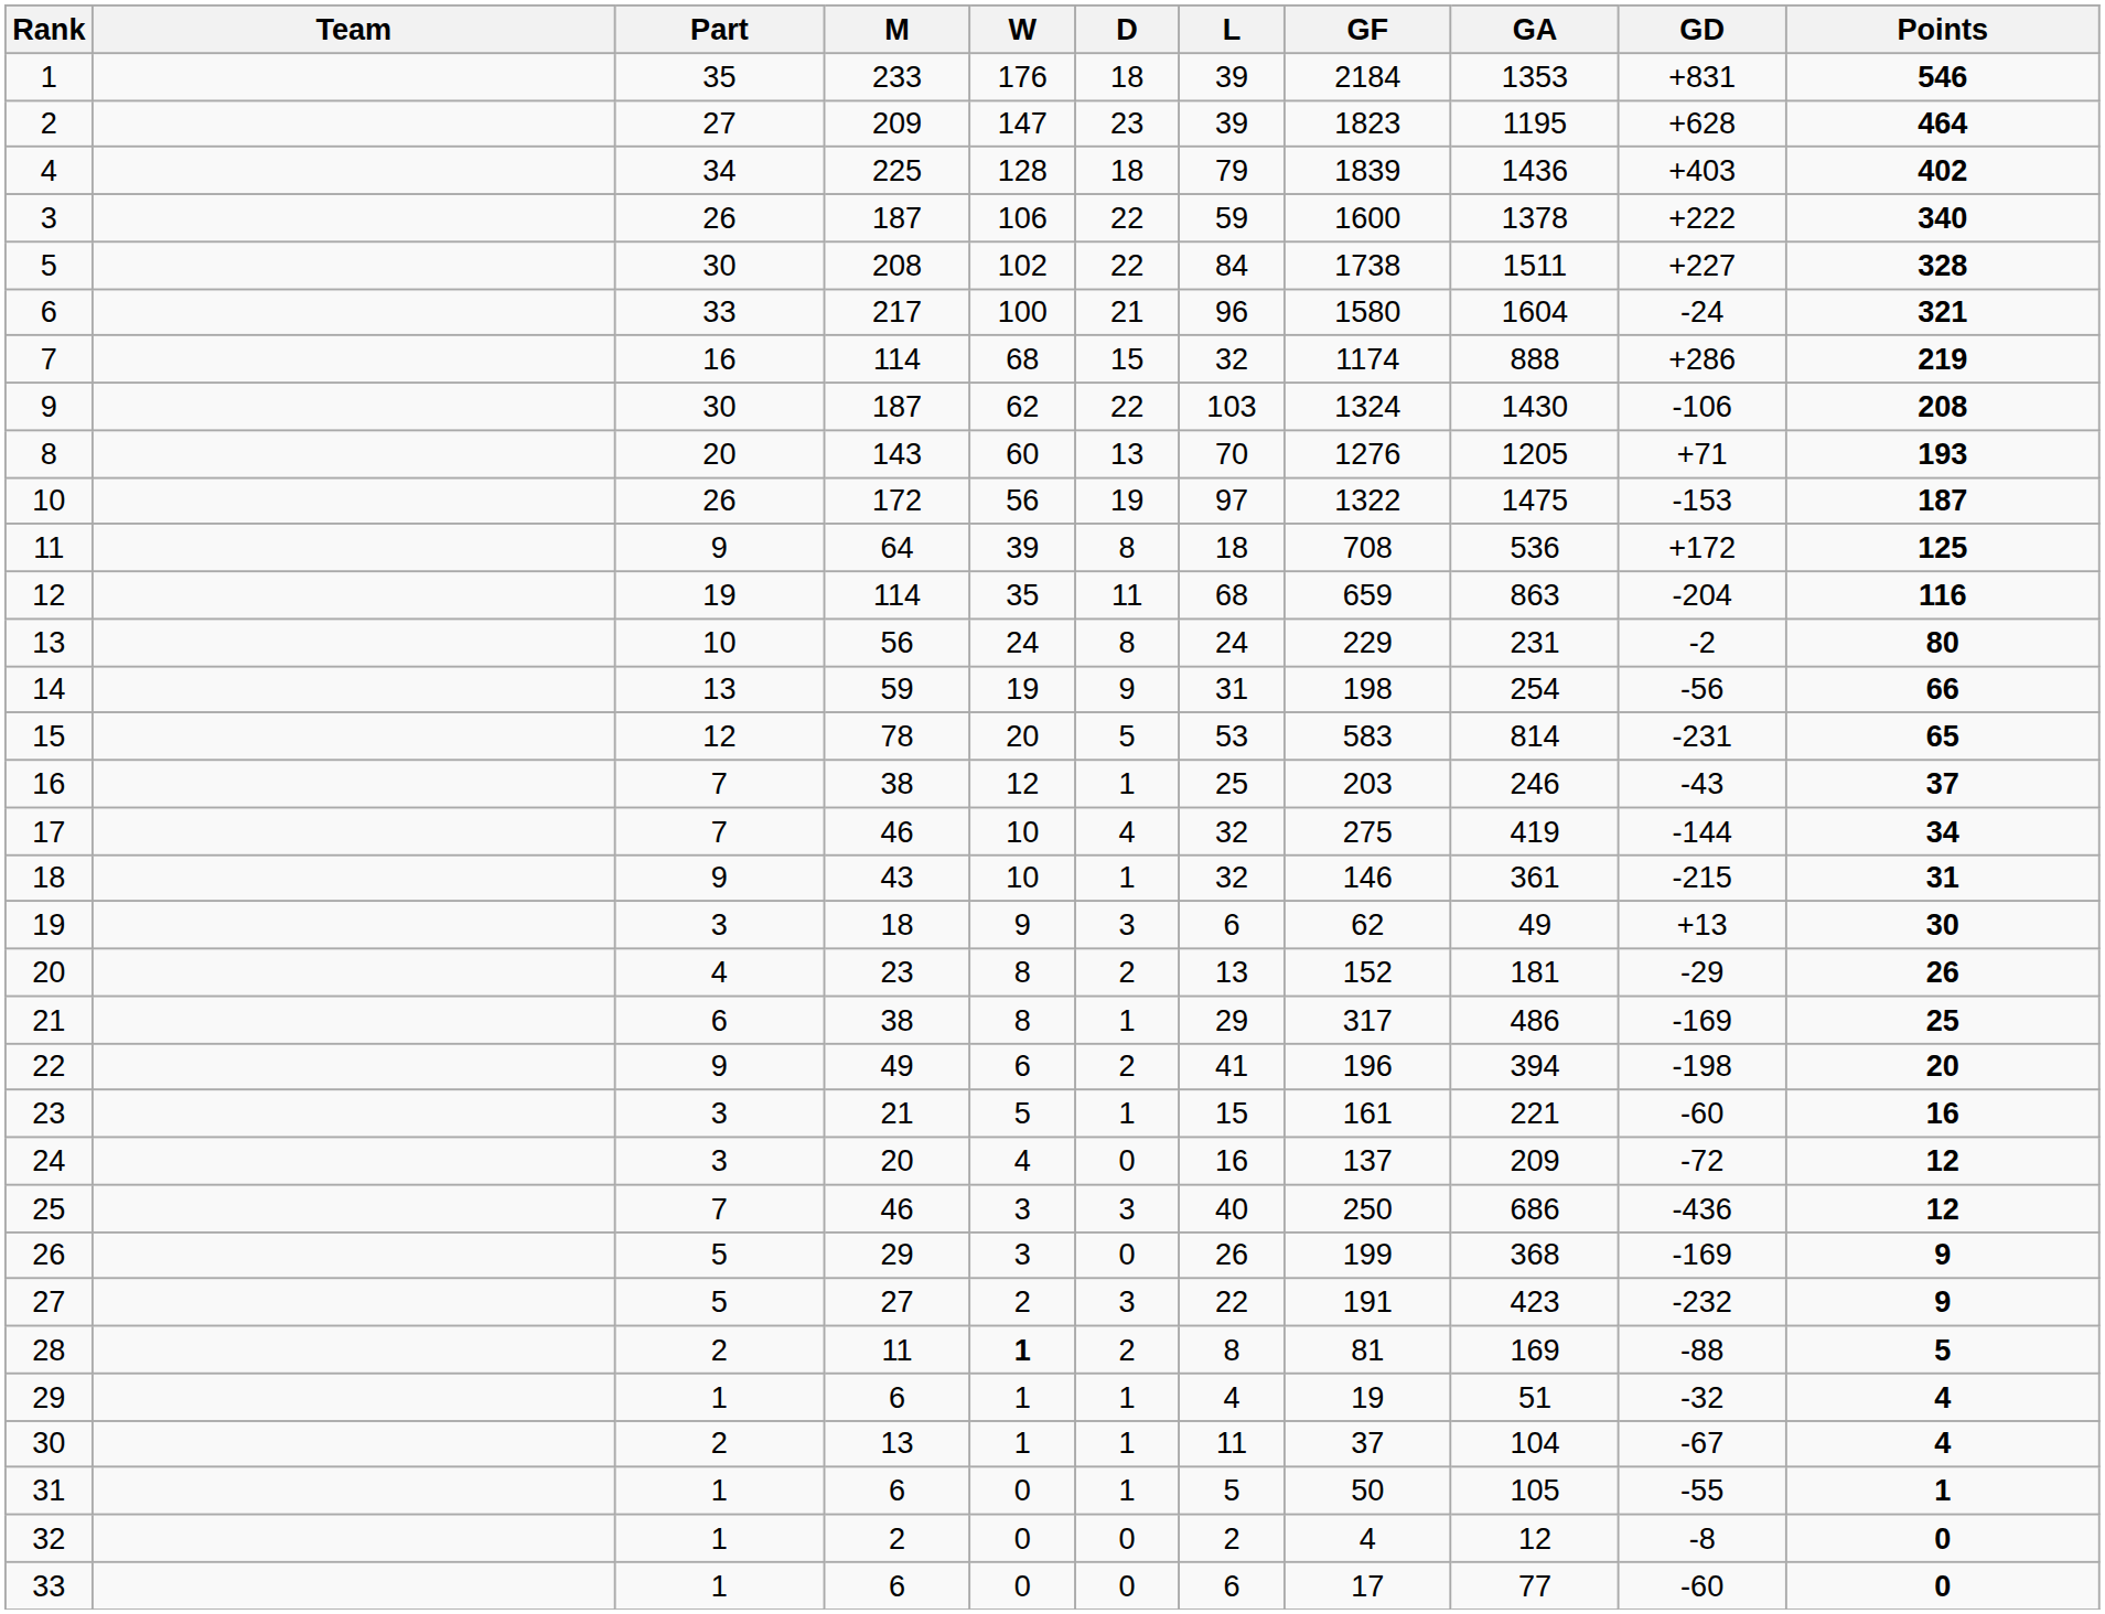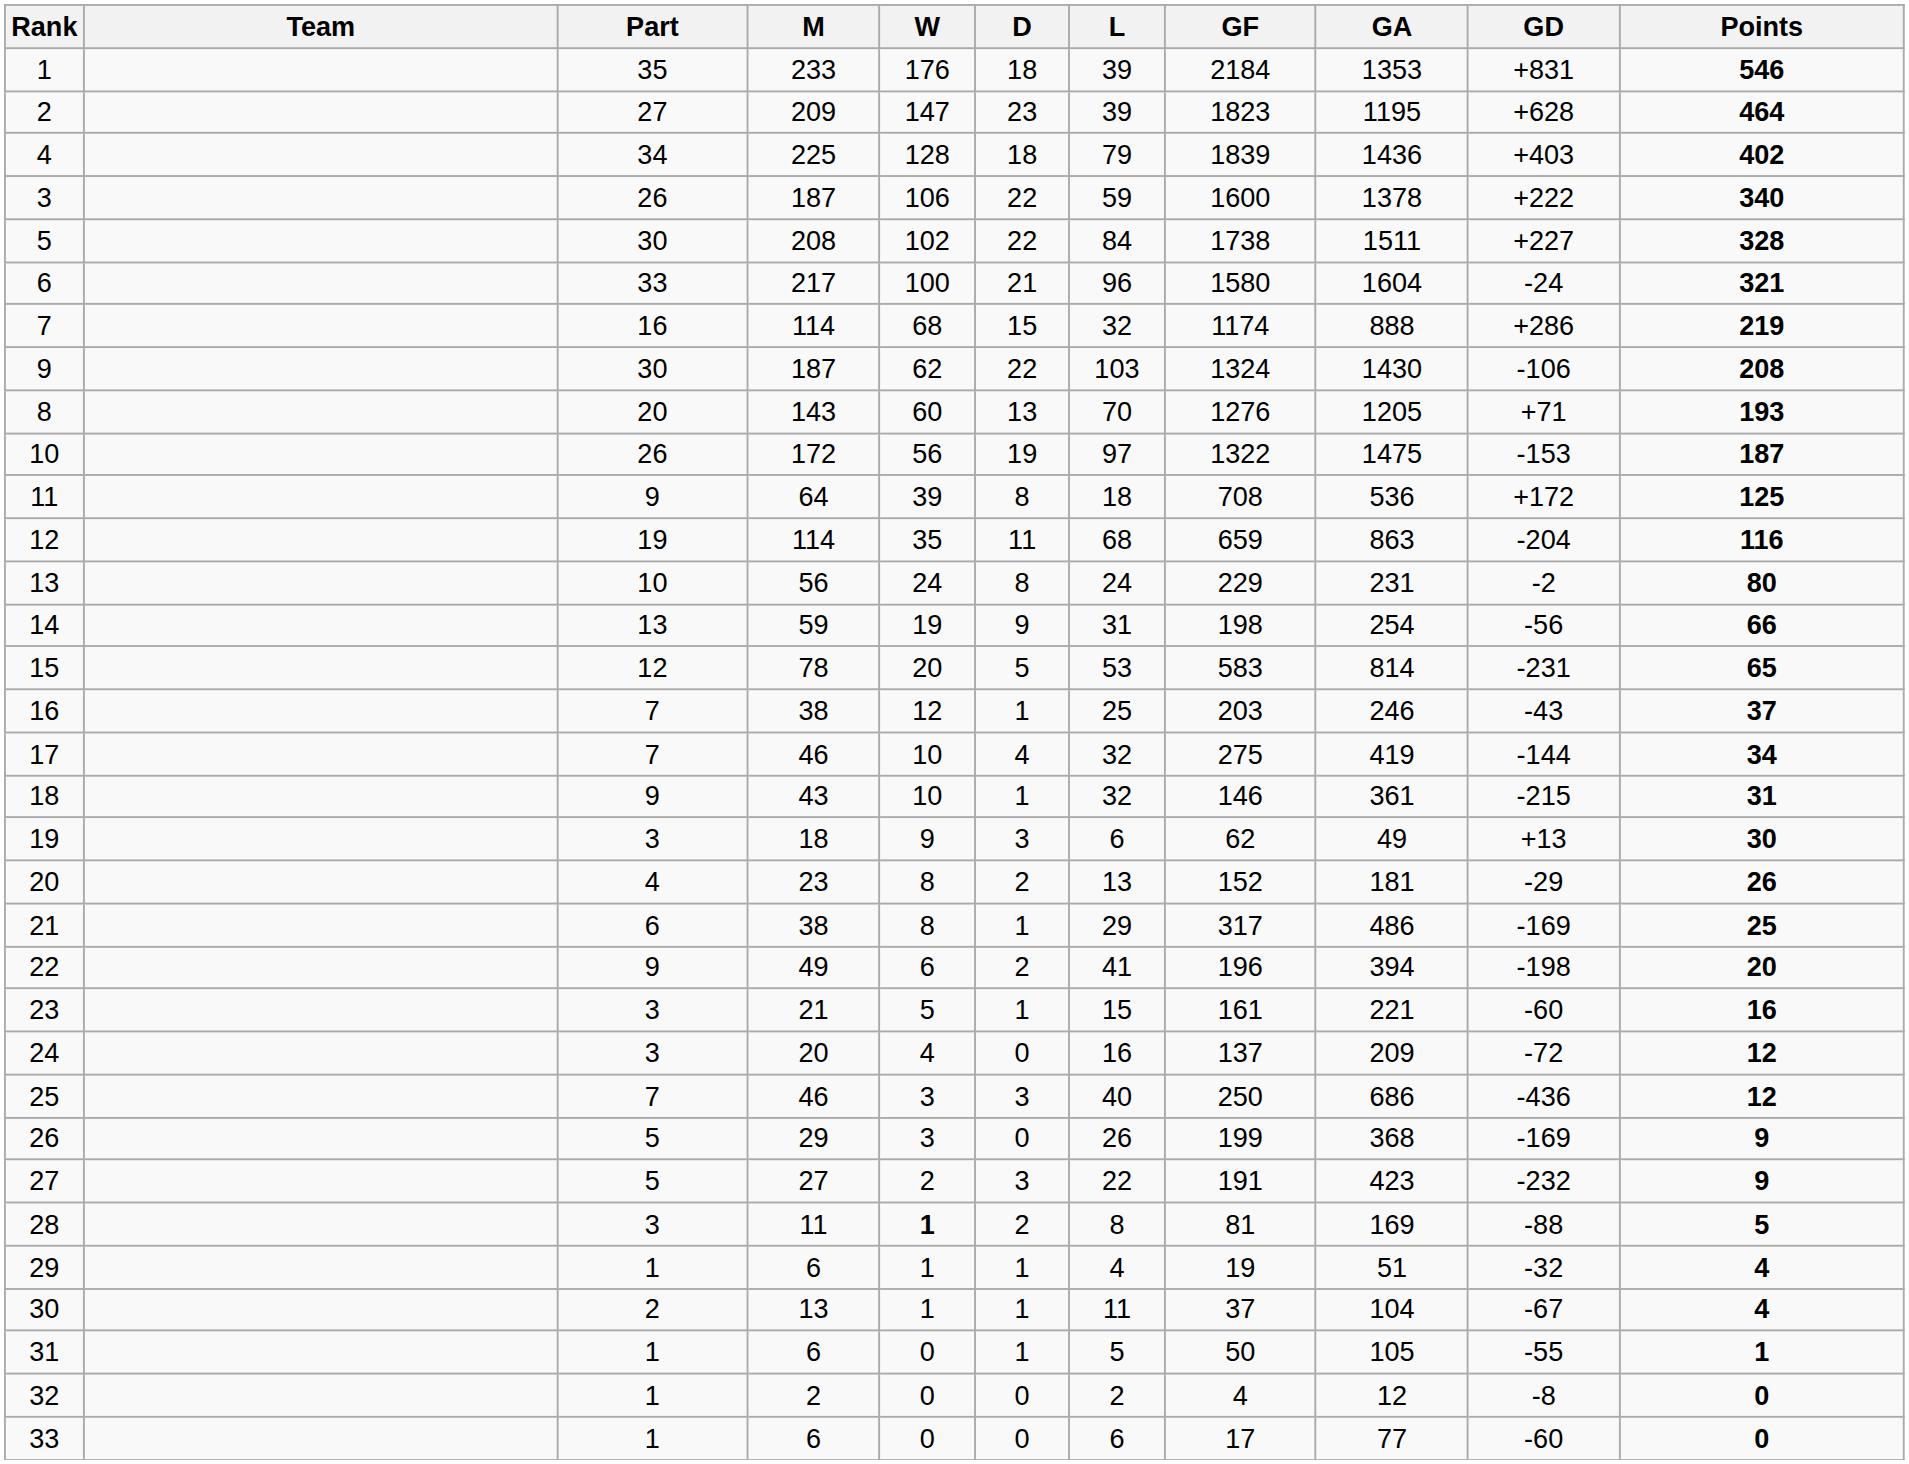28 | Part: 2 -> 3
